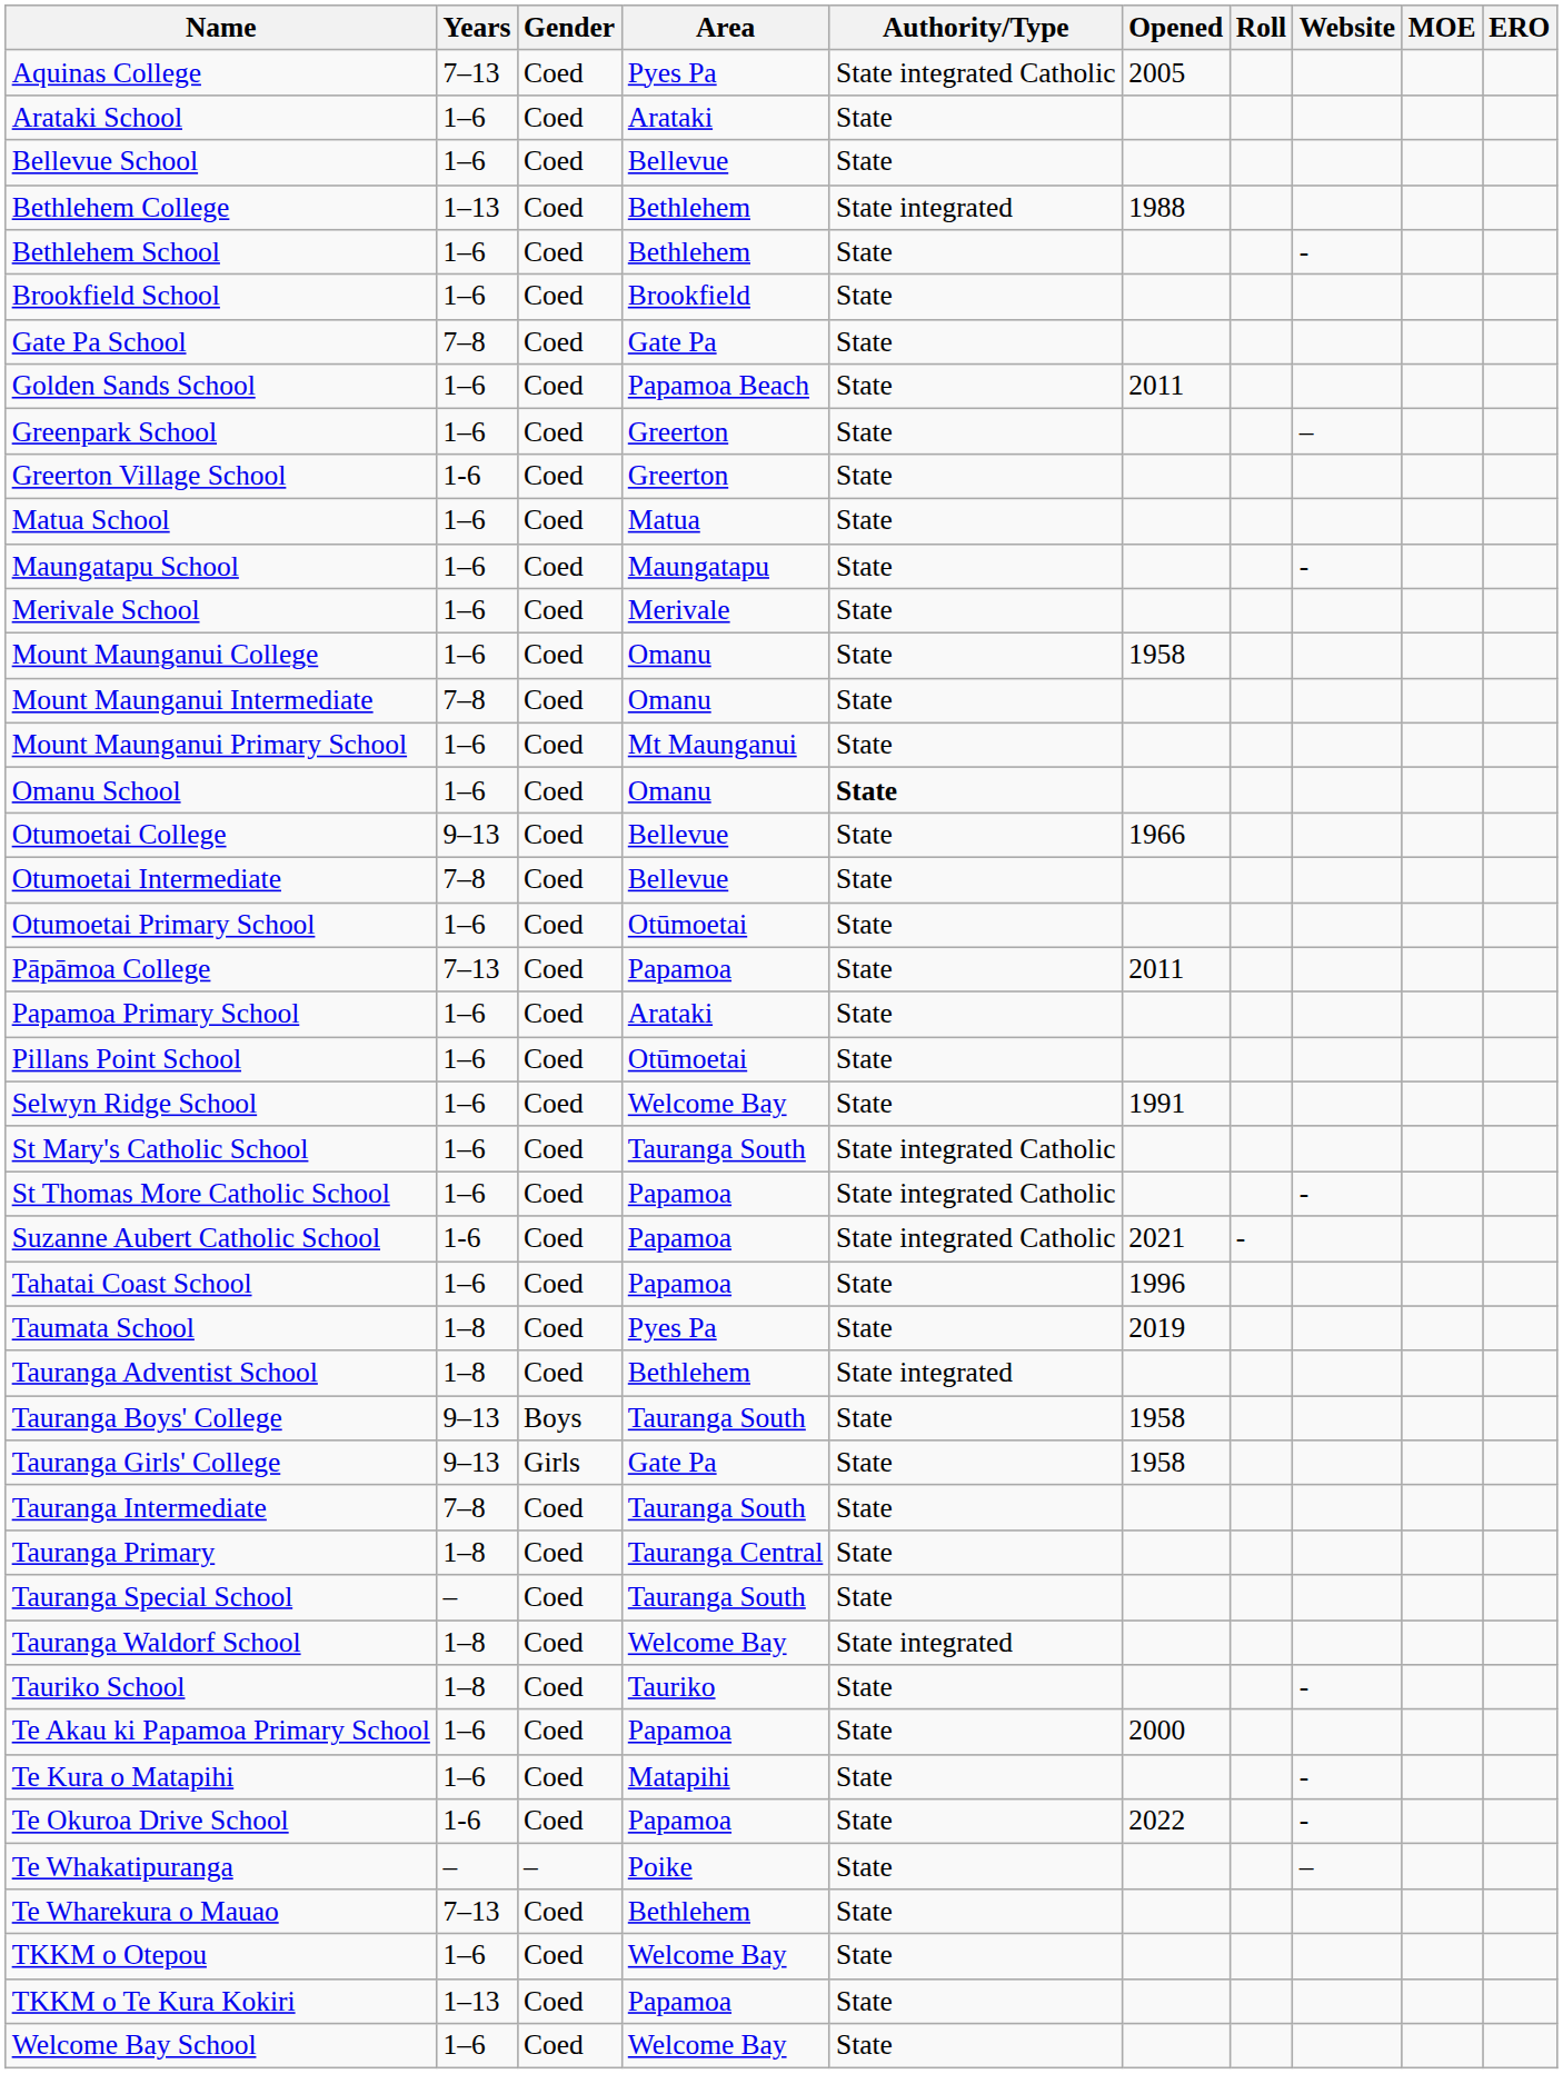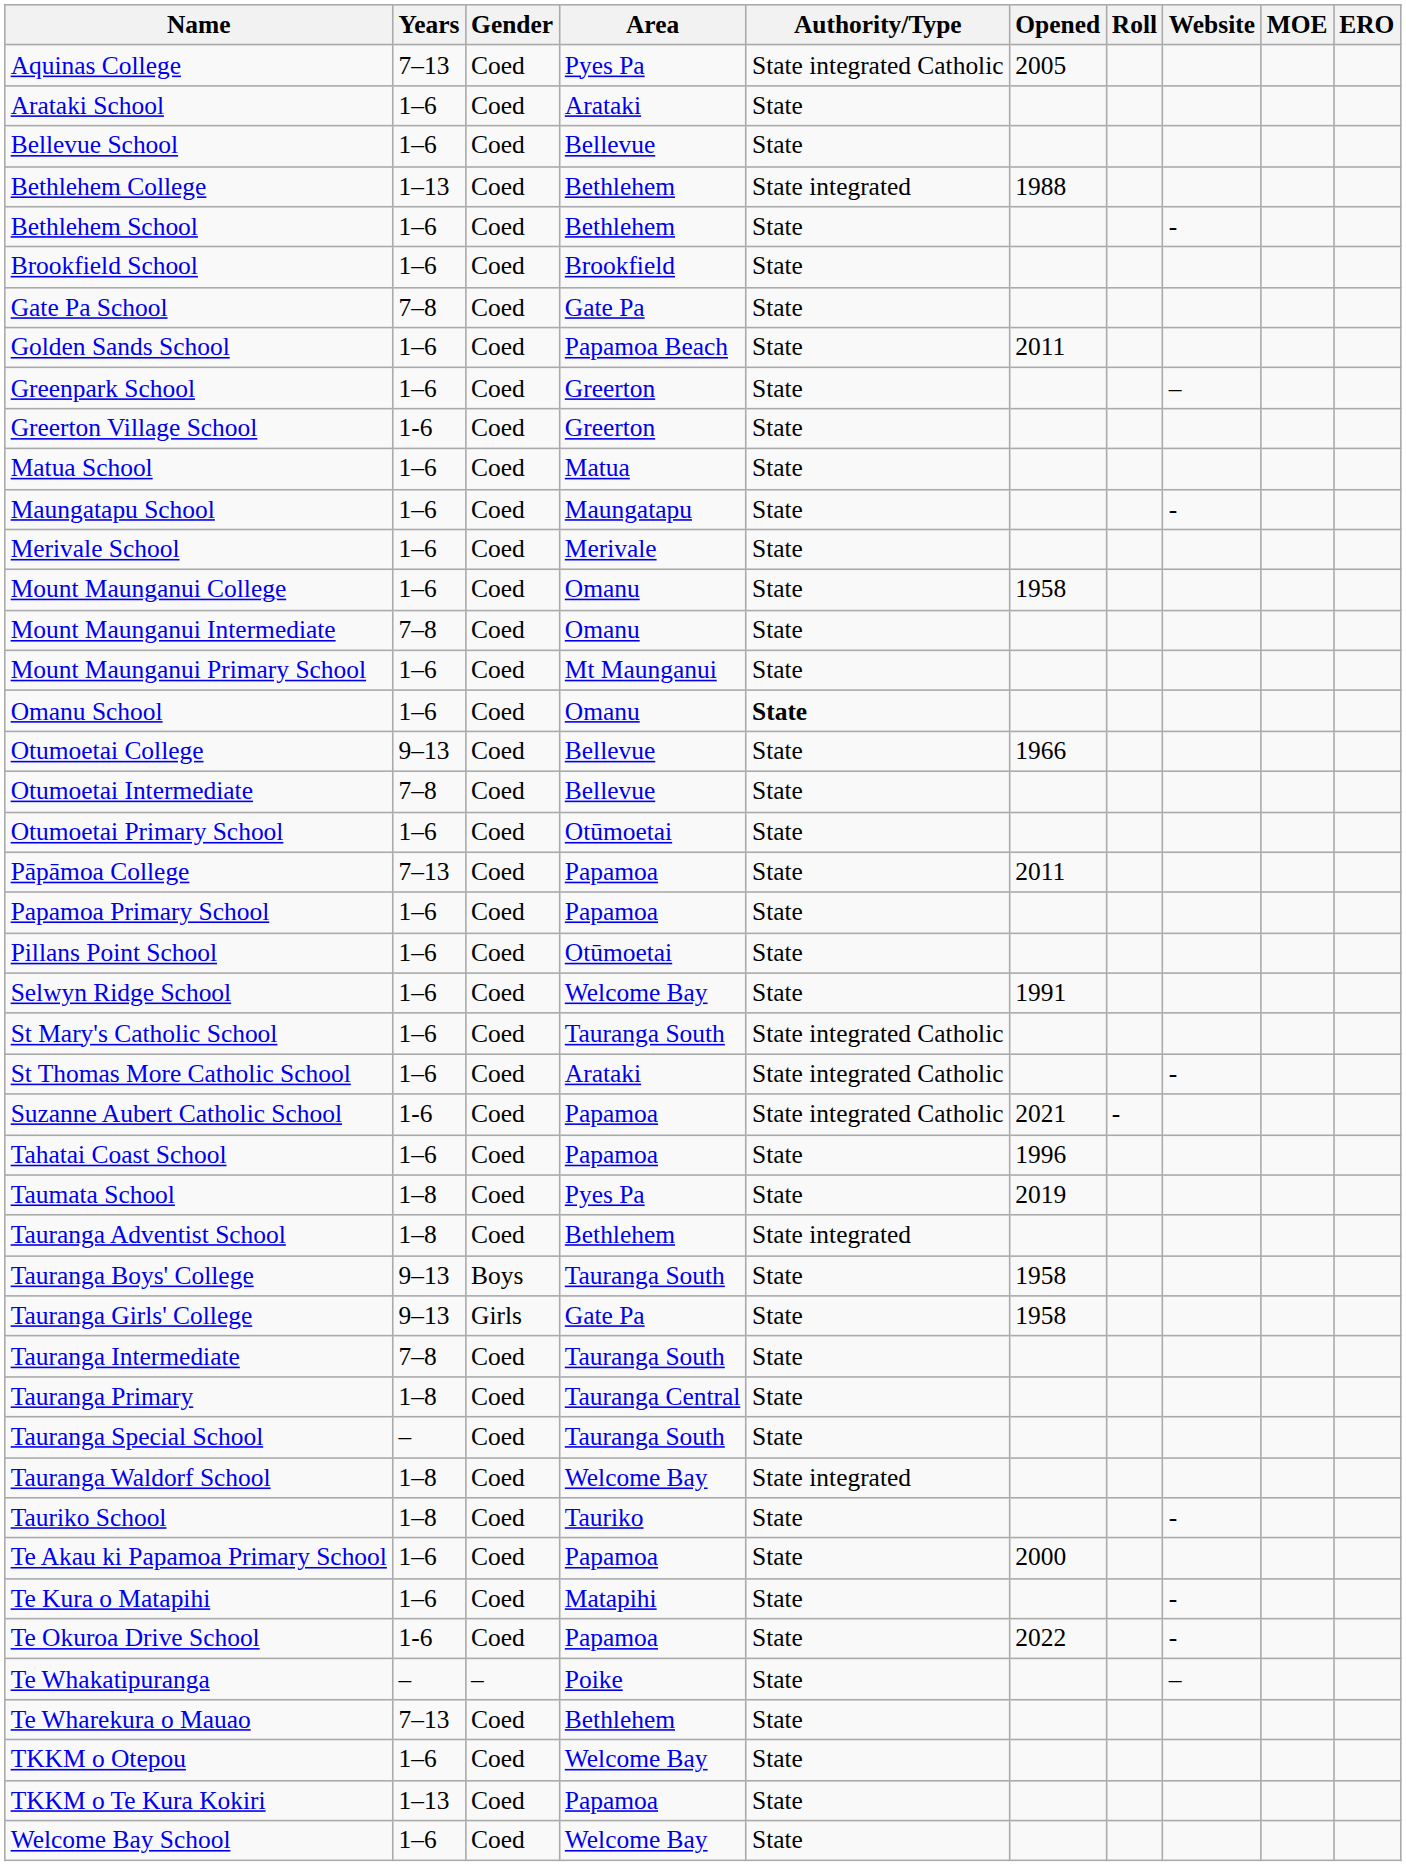Papamoa Primary School | Area: Arataki -> Papamoa
St Thomas More Catholic School | Area: Papamoa -> Arataki
